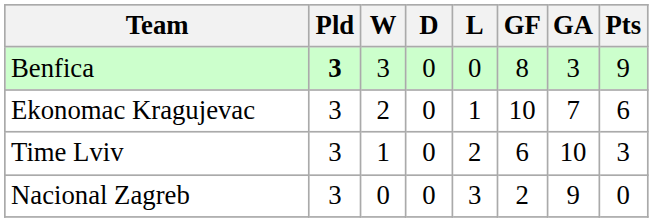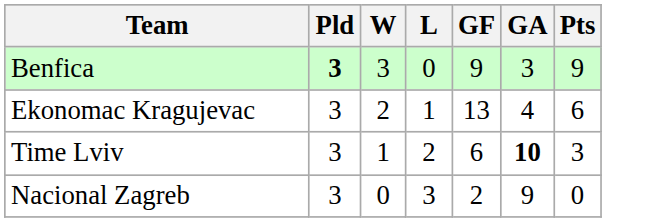- column: D | 0 | 0 | 0 | 0
Benfica | GF: 8 -> 9
Ekonomac Kragujevac | GF: 10 -> 13
Ekonomac Kragujevac | GA: 7 -> 4
Time Lviv | GA: normal -> bold
